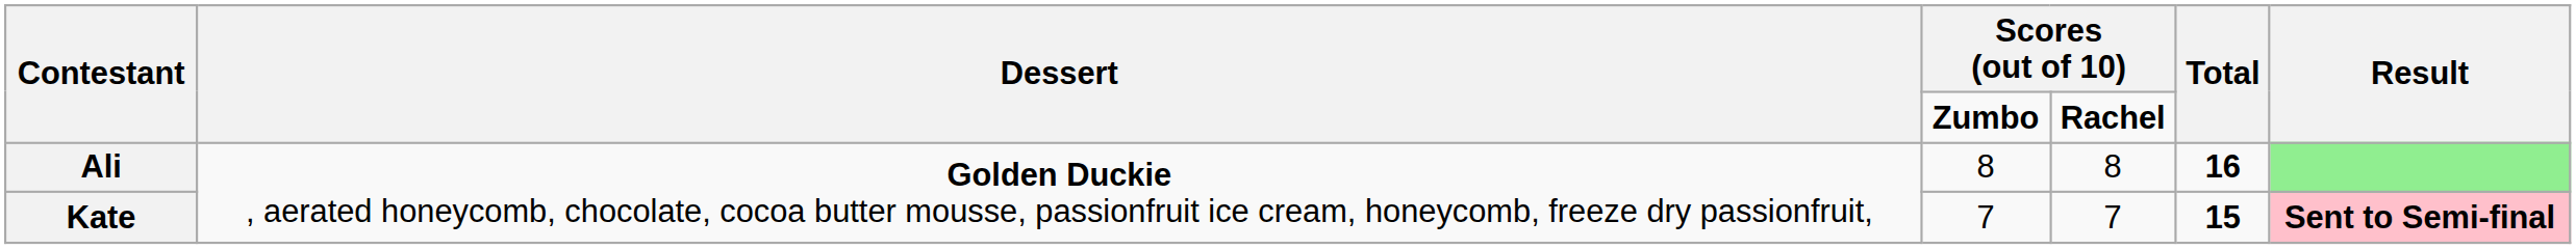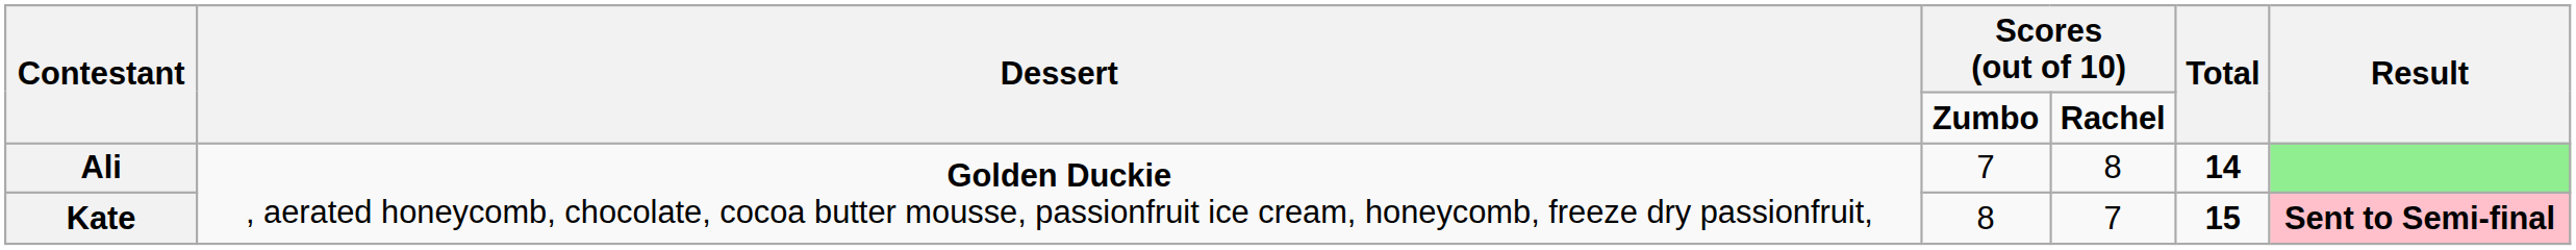Ali | column 3: 8 -> 7
Ali | Total: 16 -> 14
Kate | column 3: 7 -> 8
